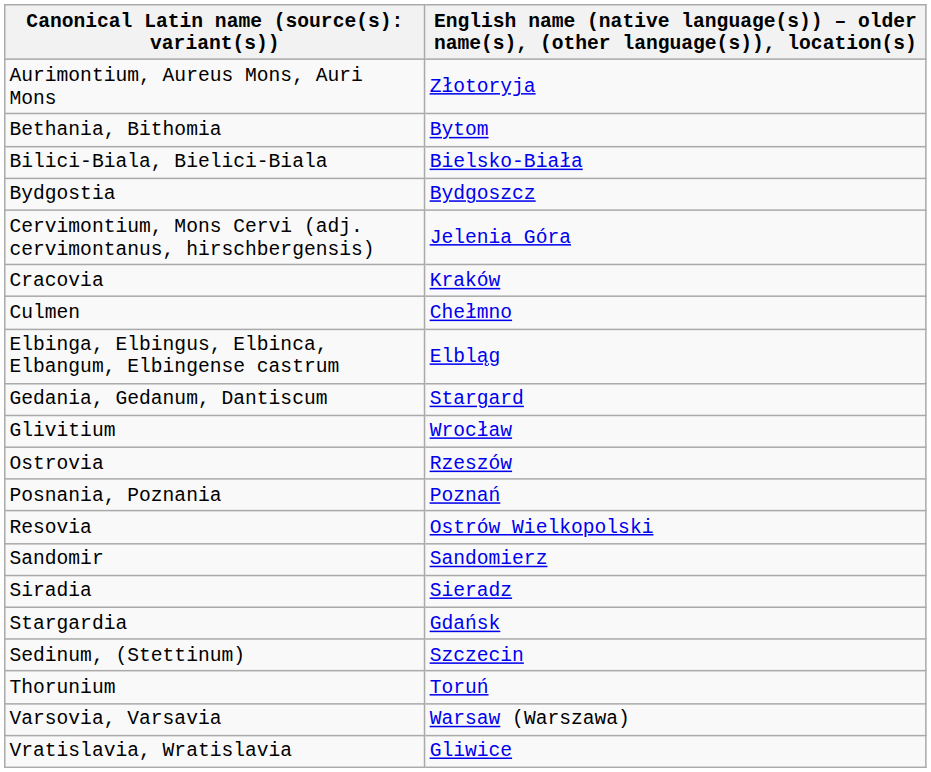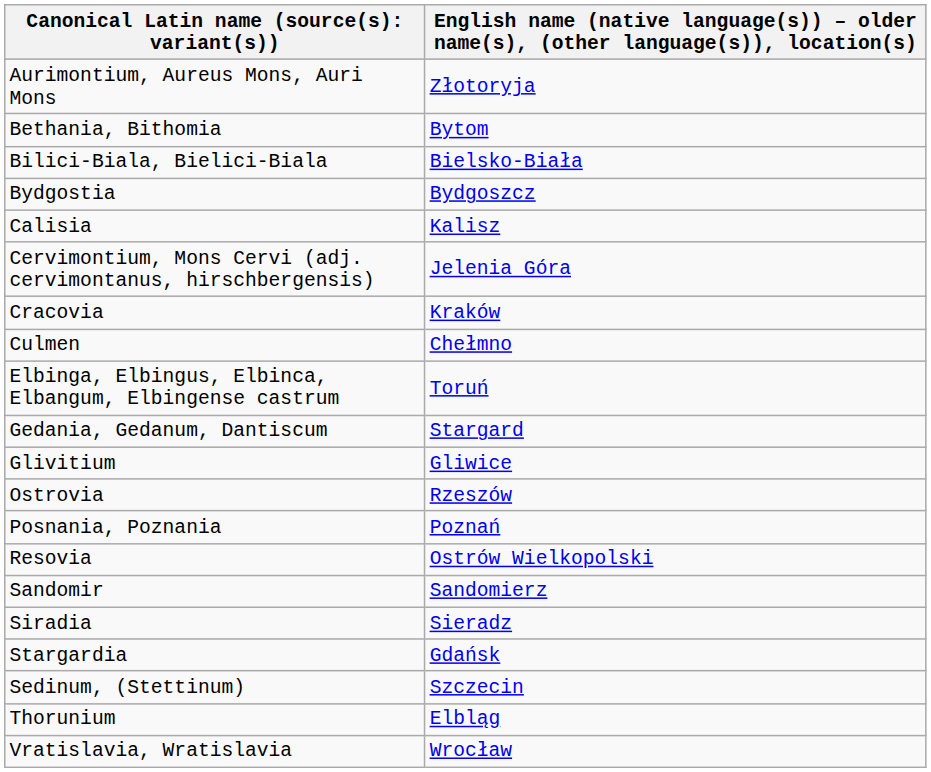+ row: Calisia | Kalisz
Elbinga, Elbingus, Elbinca, Elbangum, Elbingense castrum | column 2: Elbląg -> Toruń
Glivitium | column 2: Wrocław -> Gliwice
Thorunium | column 2: Toruń -> Elbląg
- row: Varsovia, Varsavia | Warsaw (Warszawa)
Vratislavia, Wratislavia | column 2: Gliwice -> Wrocław
